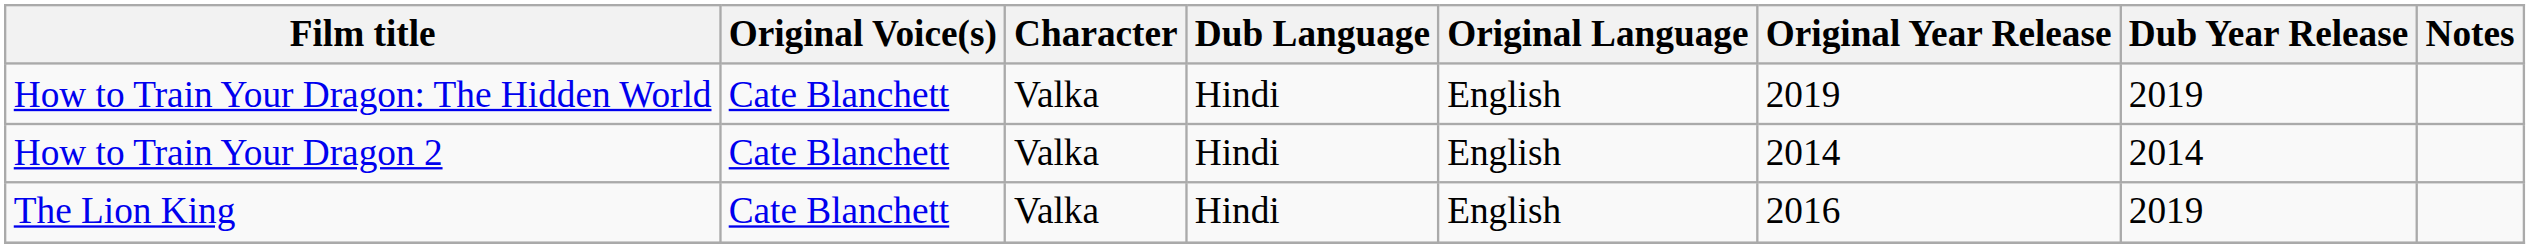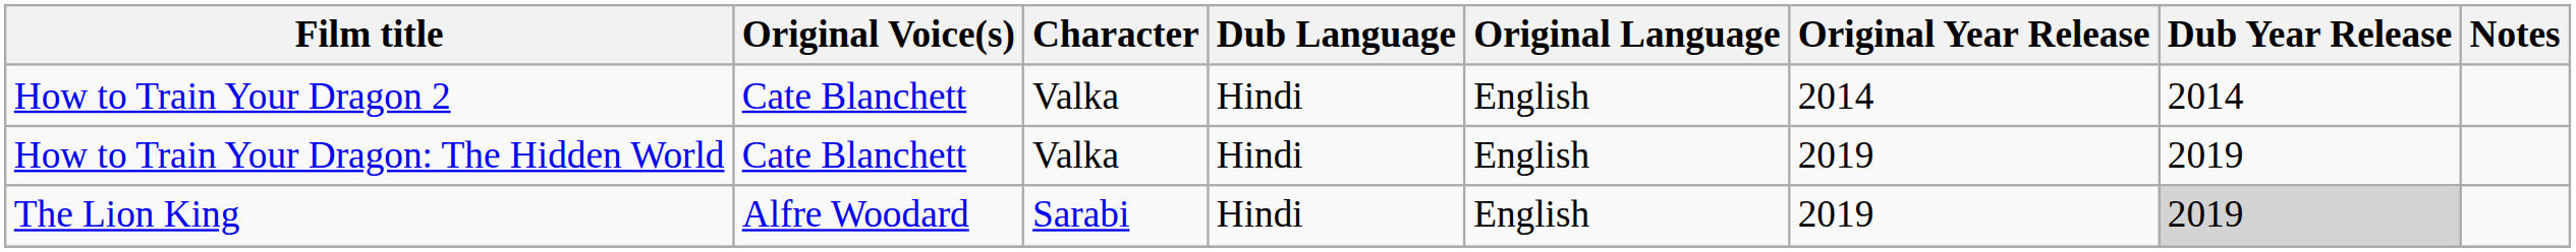rows swapped: How to Train Your Dragon 2 <-> How to Train Your Dragon: The Hidden World
The Lion King | Original Voice(s): Cate Blanchett -> Alfre Woodard
The Lion King | Character: Valka -> Sarabi
The Lion King | Original Year Release: 2016 -> 2019
The Lion King | Dub Year Release: no background -> lightgrey background
